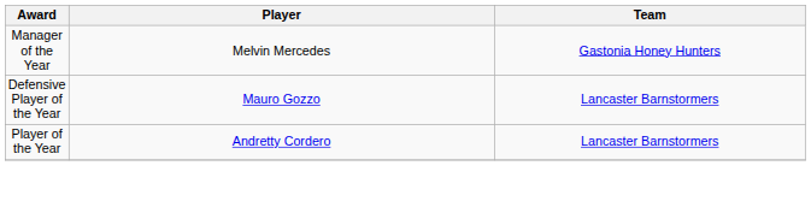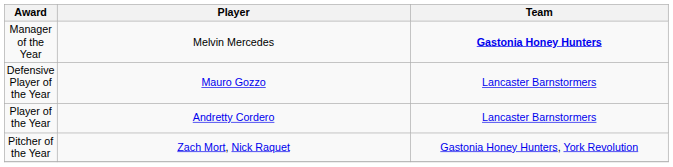Manager of the Year | Team: normal -> bold
+ row: Pitcher of the Year | Zach Mort, Nick Raquet | Gastonia Honey Hunters, York Revolution
